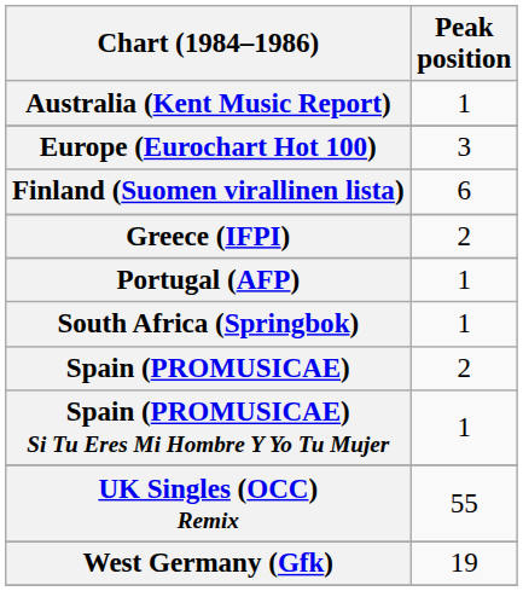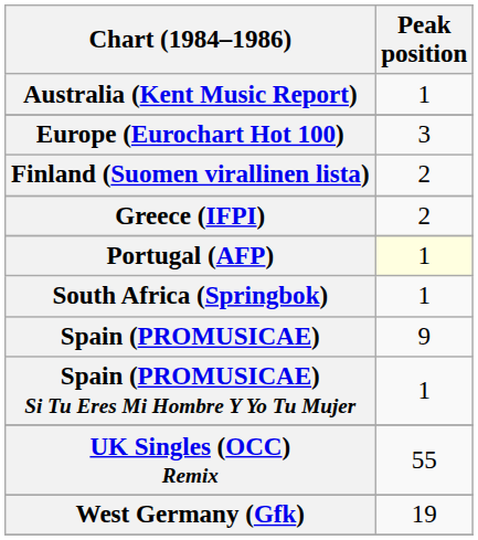Finland (Suomen virallinen lista) | Peak position: 6 -> 2
Portugal (AFP) | Peak position: no background -> lightyellow background
Spain (PROMUSICAE) | Peak position: 2 -> 9
